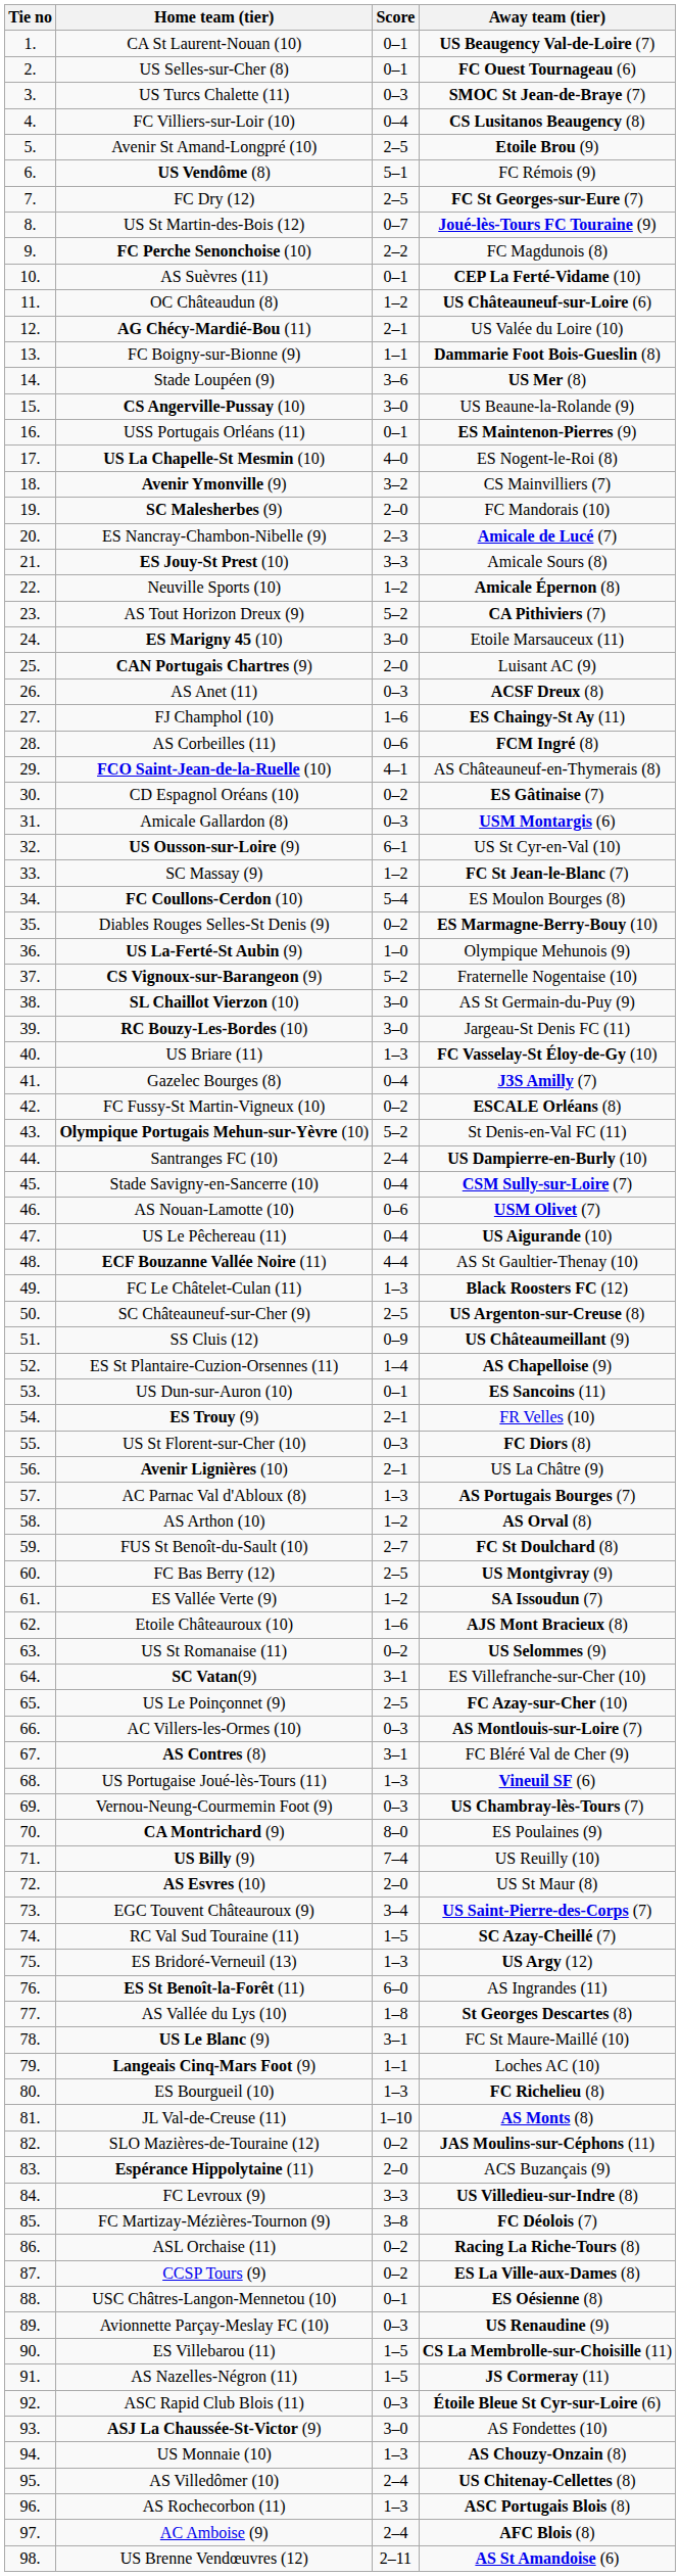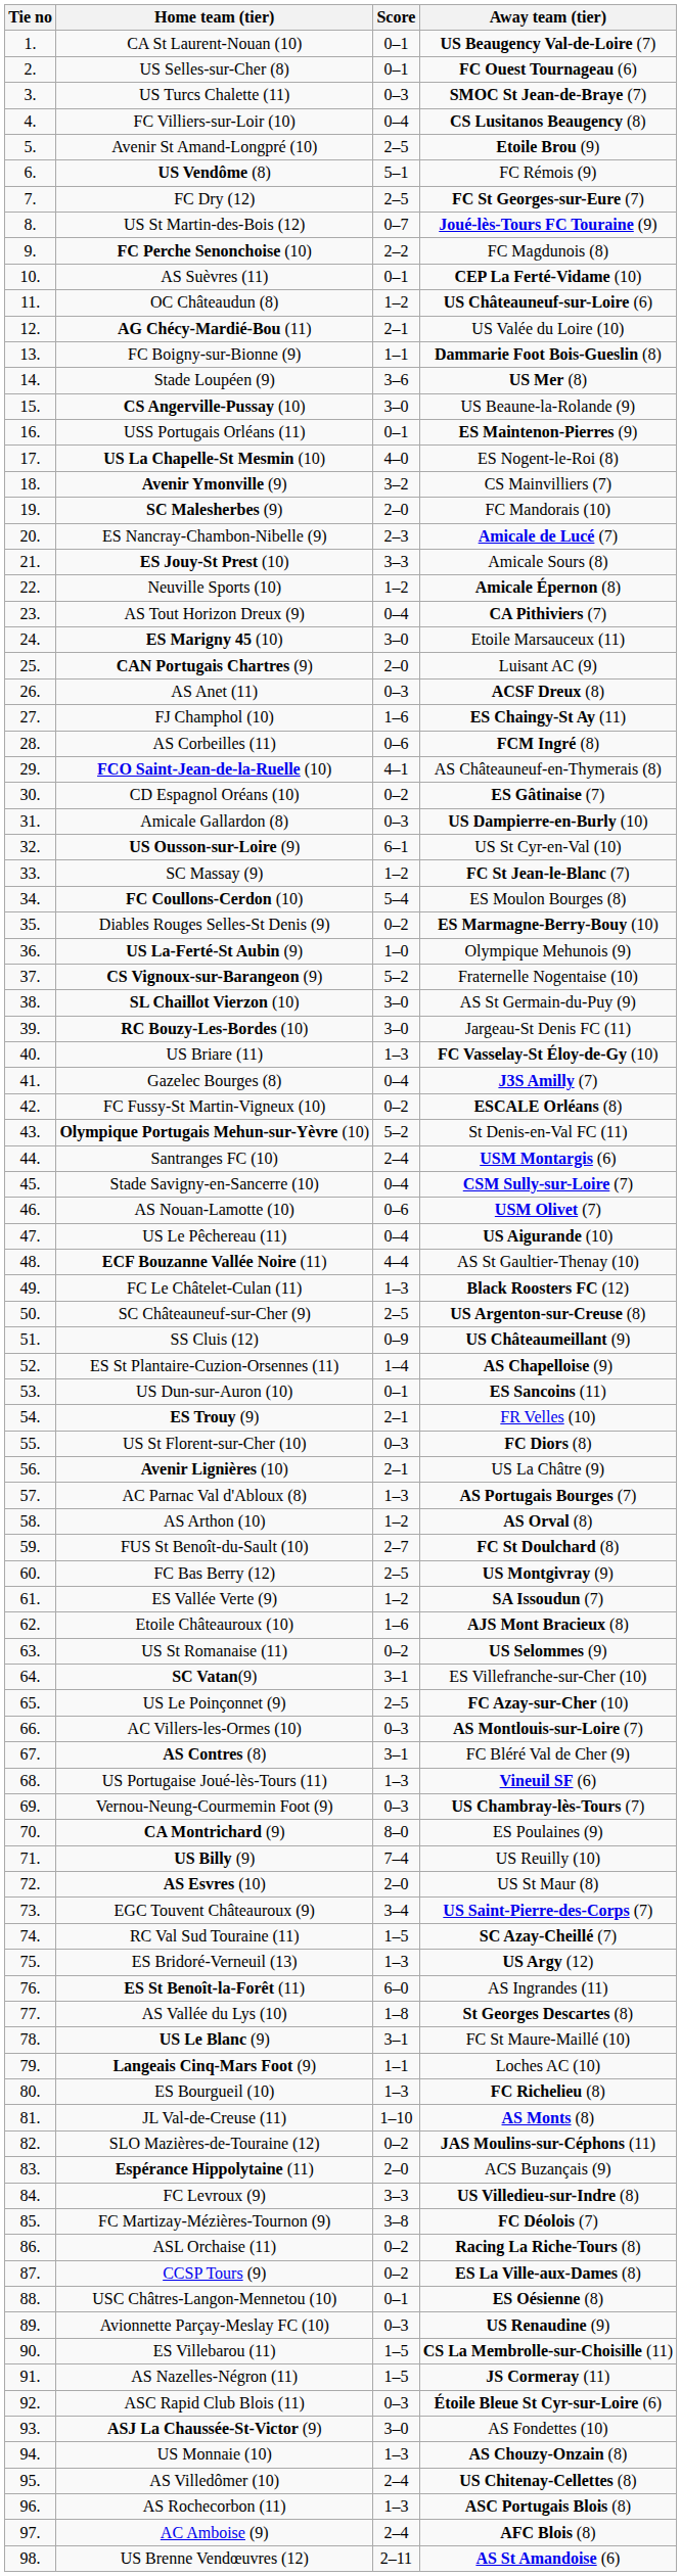AS Tout Horizon Dreux (9) | Score: 5–2 -> 0–4
Amicale Gallardon (8) | Away team (tier): USM Montargis (6) -> US Dampierre-en-Burly (10)
Santranges FC (10) | Away team (tier): US Dampierre-en-Burly (10) -> USM Montargis (6)
